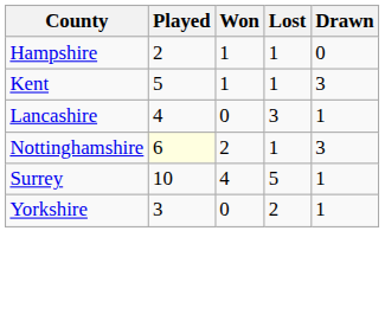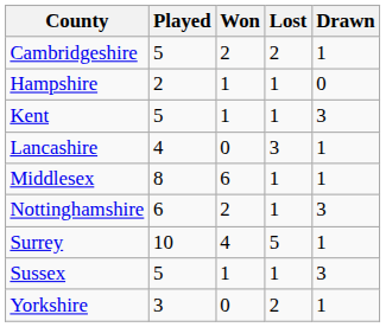+ row: Cambridgeshire | 5 | 2 | 2 | 1
+ row: Middlesex | 8 | 6 | 1 | 1
Nottinghamshire | Played: lightyellow background -> no background
+ row: Sussex | 5 | 1 | 1 | 3
